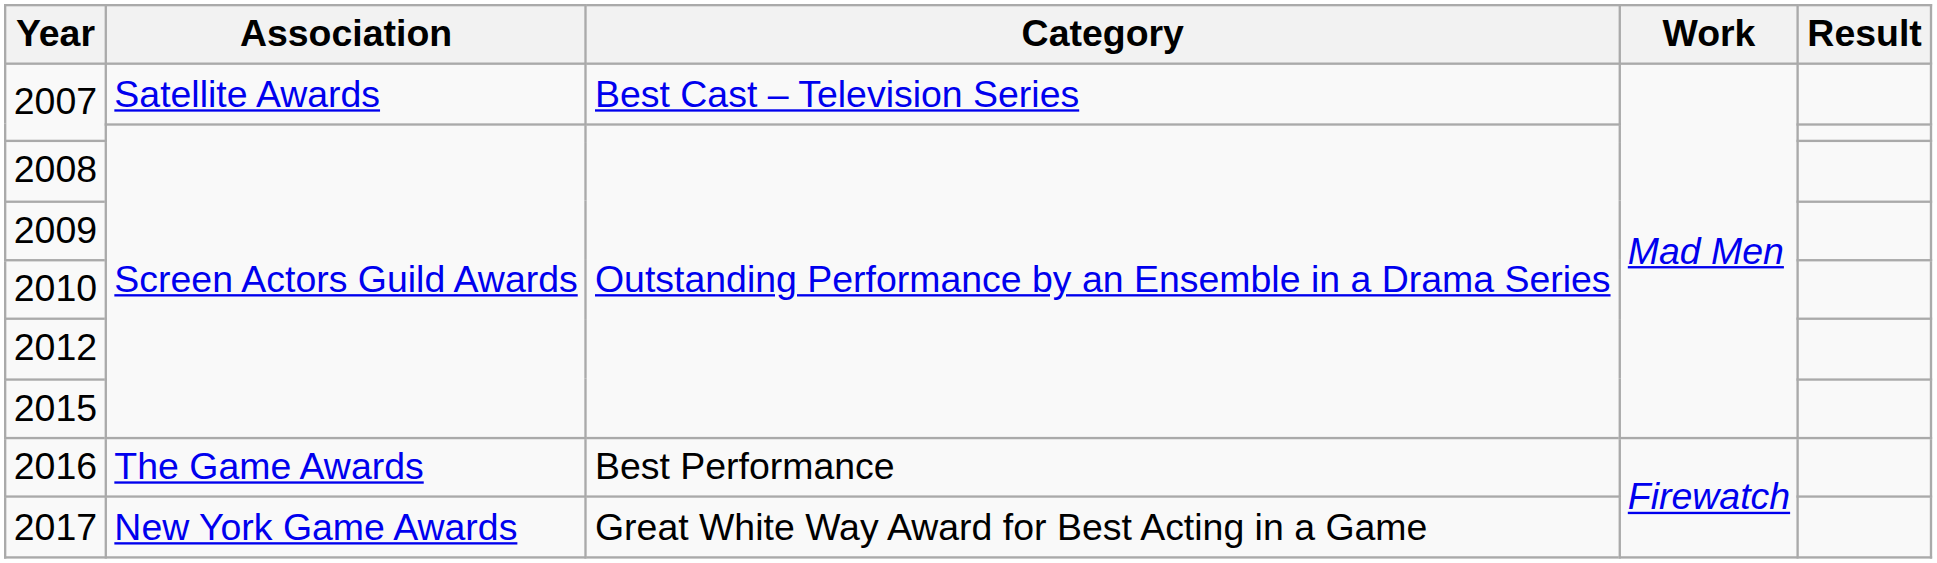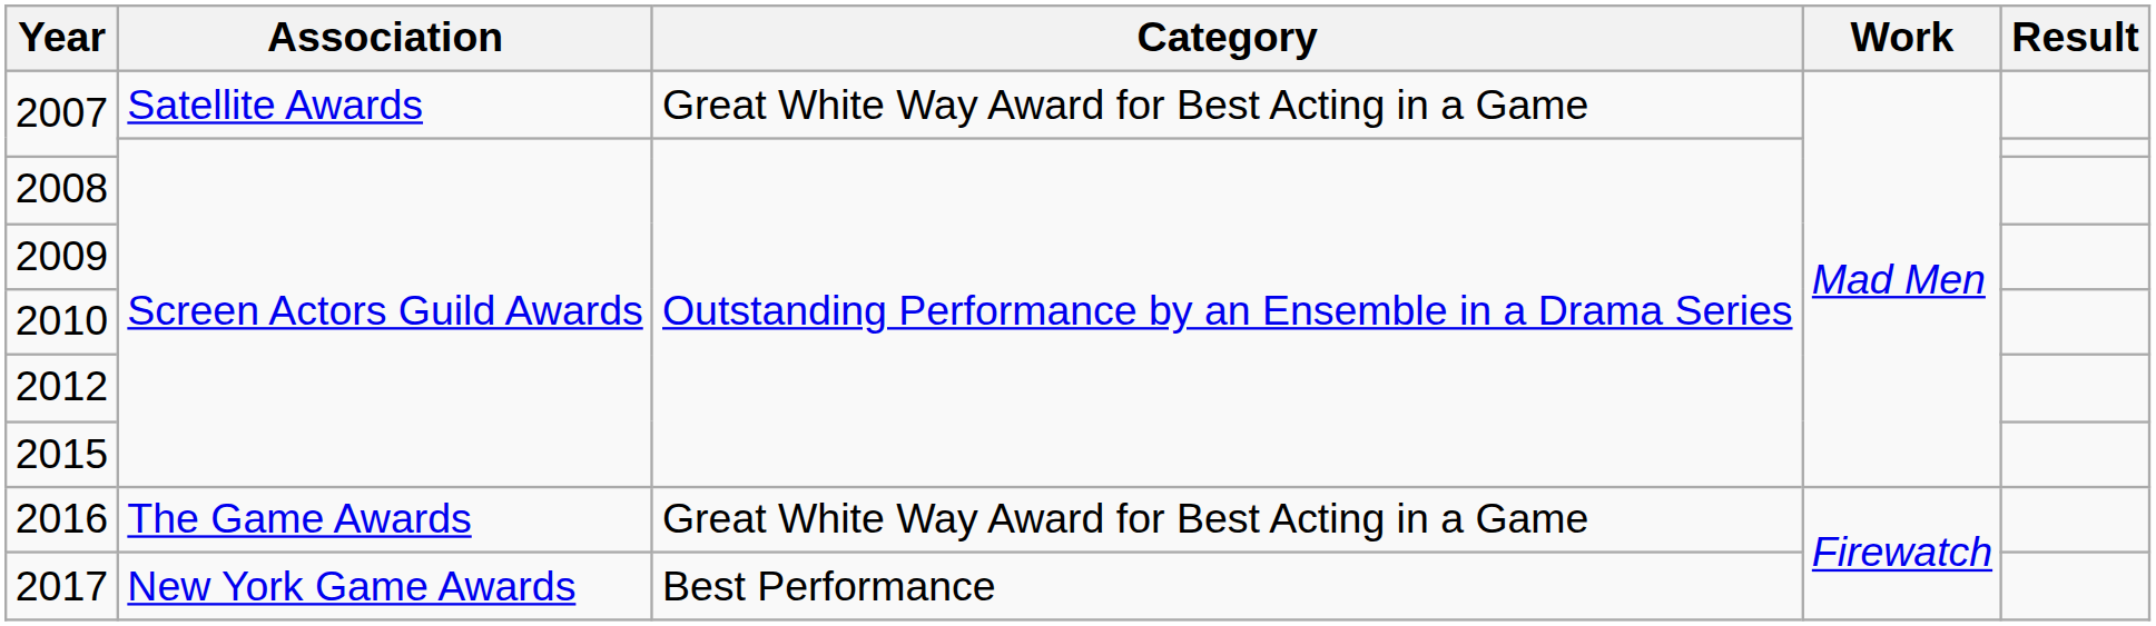2007 / Satellite Awards | Category: Best Cast – Television Series -> Great White Way Award for Best Acting in a Game
2016 | Category: Best Performance -> Great White Way Award for Best Acting in a Game
2017 | Category: Great White Way Award for Best Acting in a Game -> Best Performance
